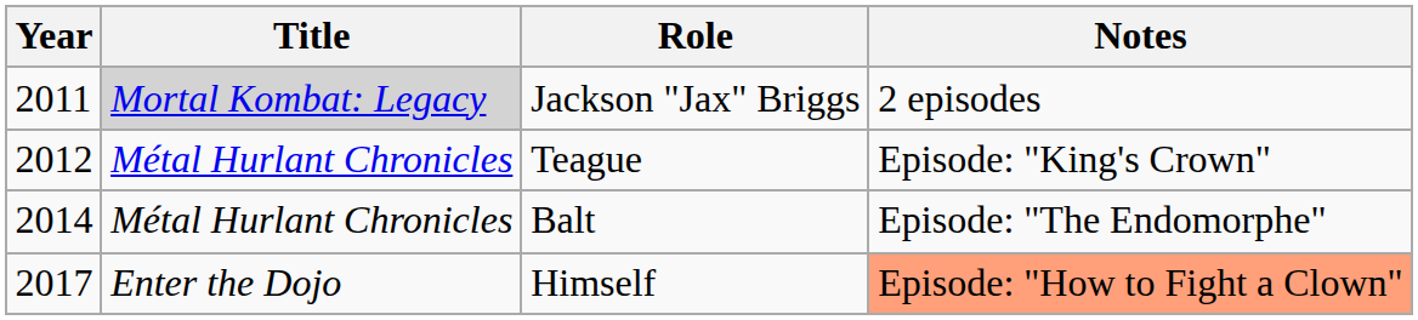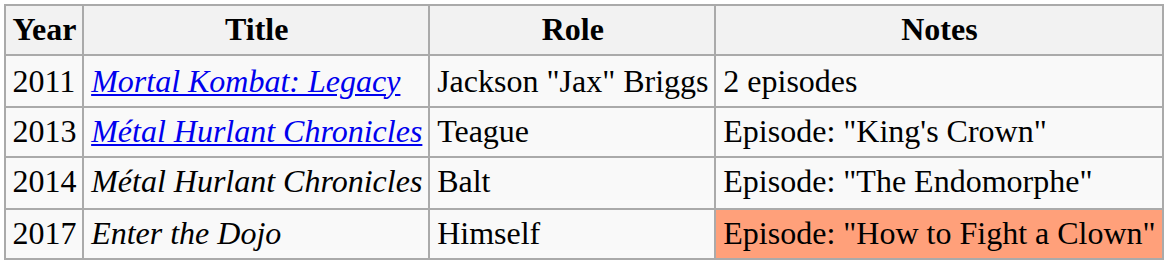Jackson "Jax" Briggs | Title: lightgrey background -> no background
Teague | Year: 2012 -> 2013
